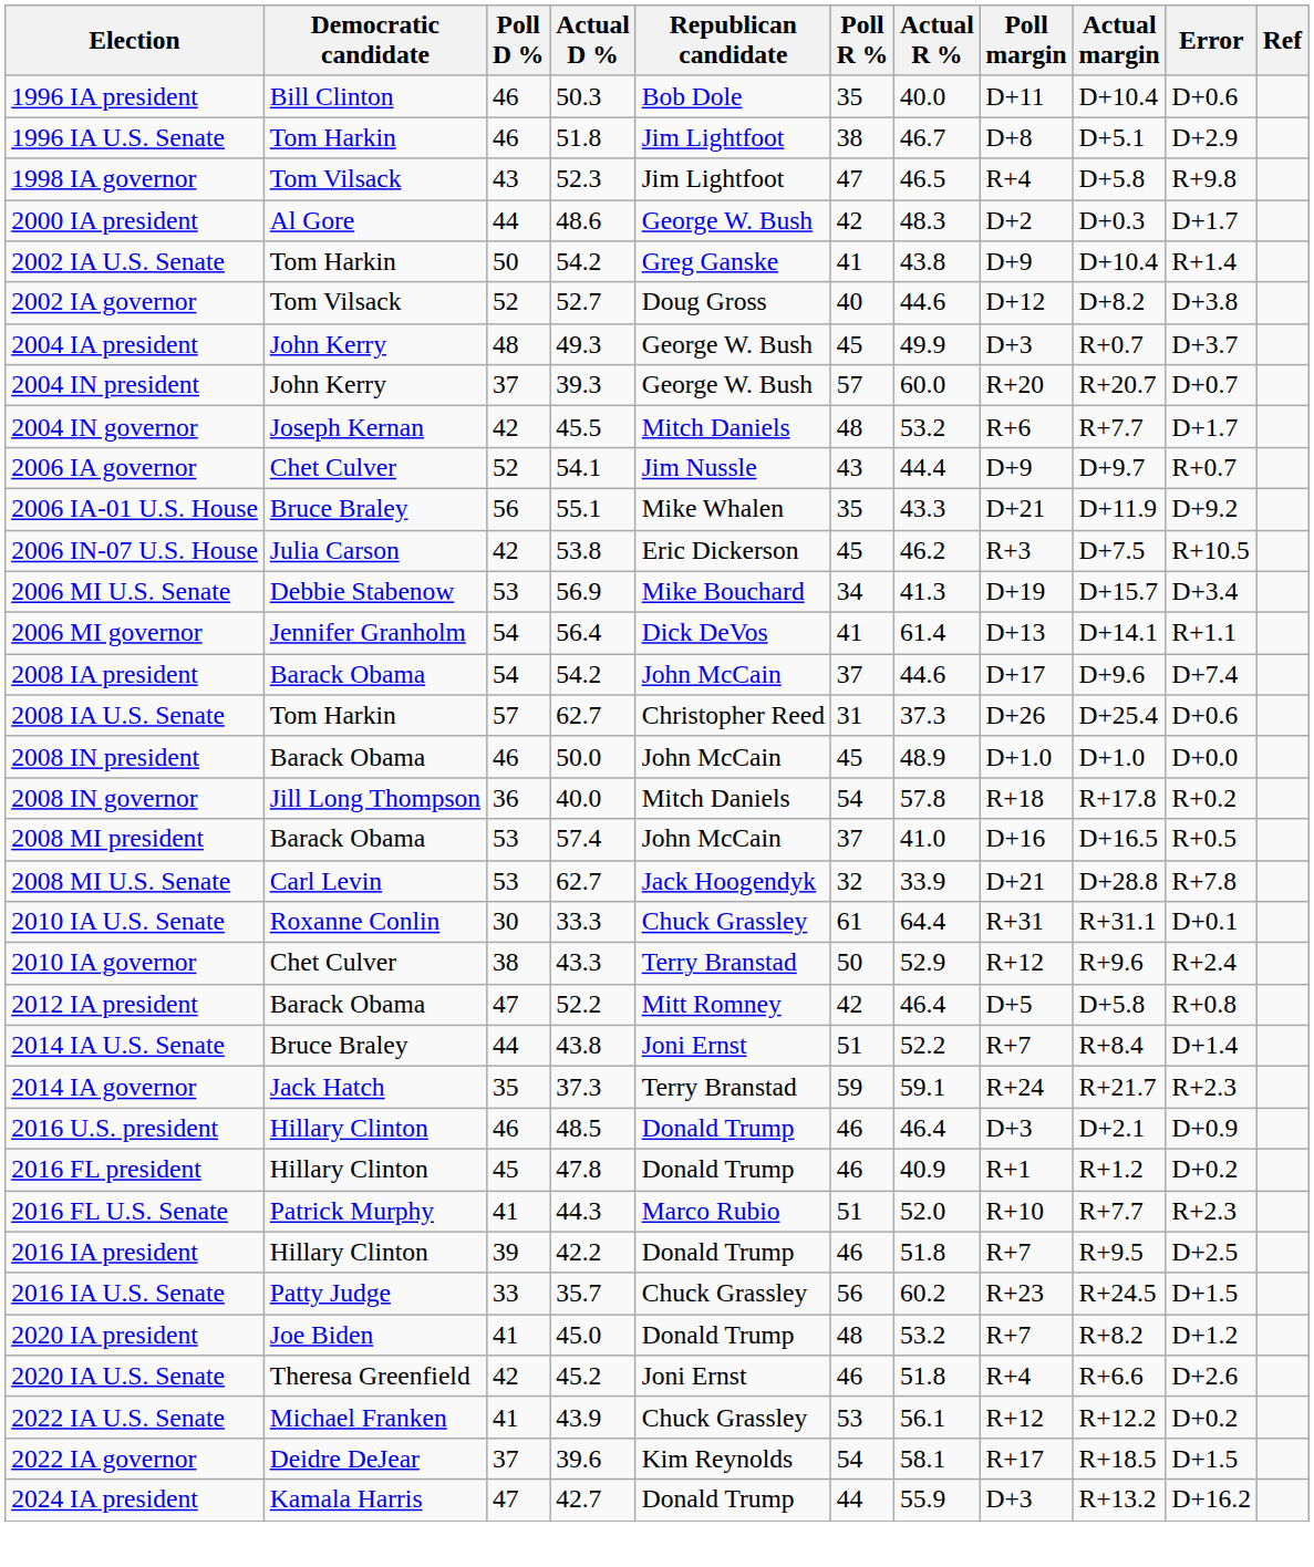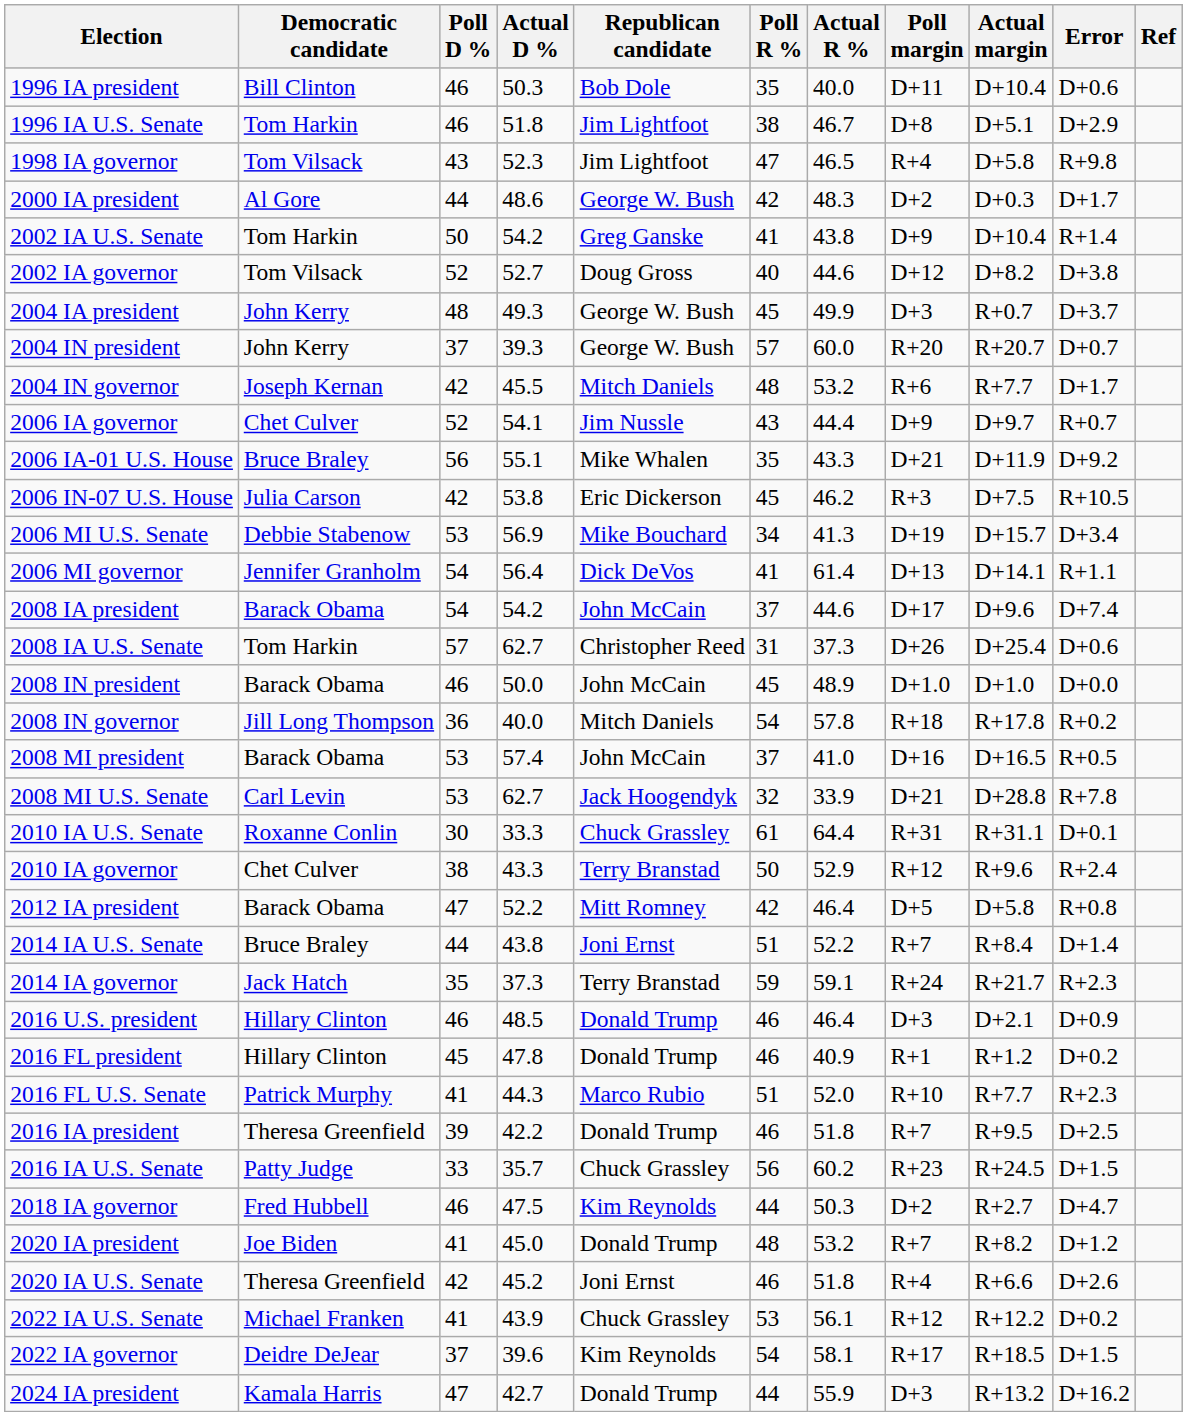2016 IA president | Democratic candidate: Hillary Clinton -> Theresa Greenfield
+ row: 2018 IA governor | Fred Hubbell | 46 | 47.5 | Kim Reynolds | 44 | 50.3 | D+2 | R+2.7 | D+4.7
